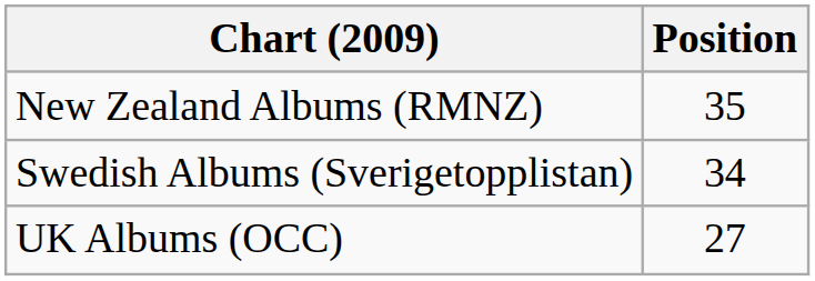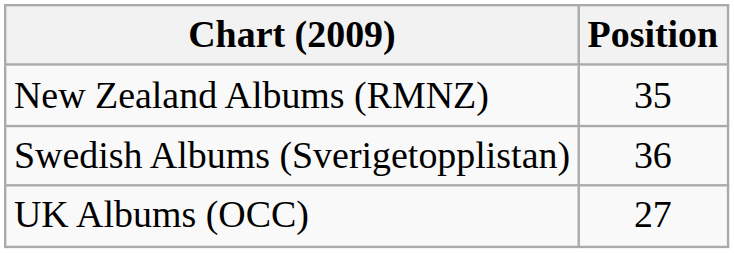Swedish Albums (Sverigetopplistan) | Position: 34 -> 36
